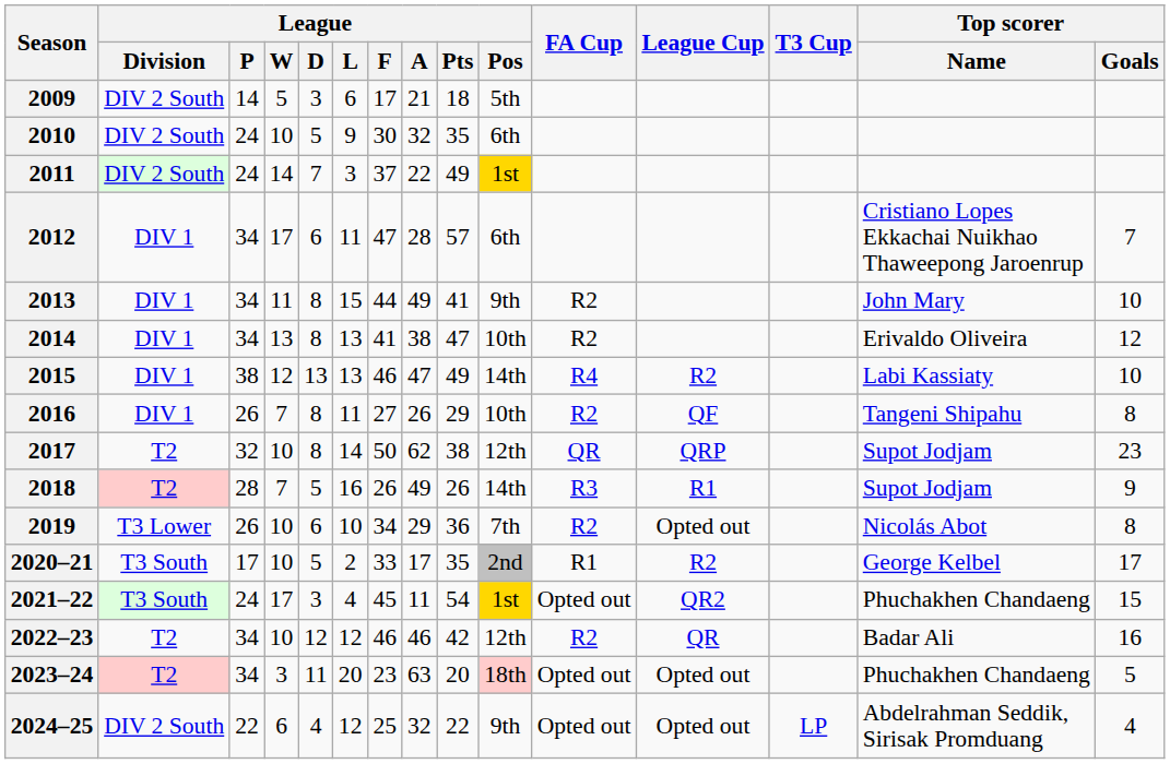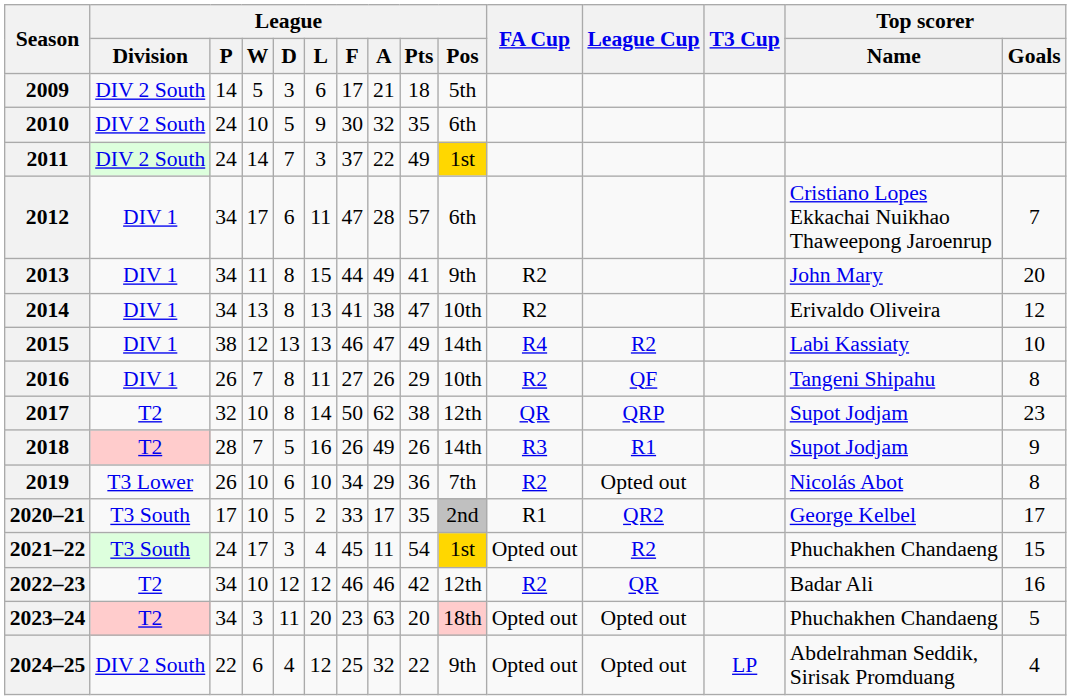2013 | Top scorer / Goals: 10 -> 20
2020–21 | League Cup: R2 -> QR2
2021–22 | League Cup: QR2 -> R2
